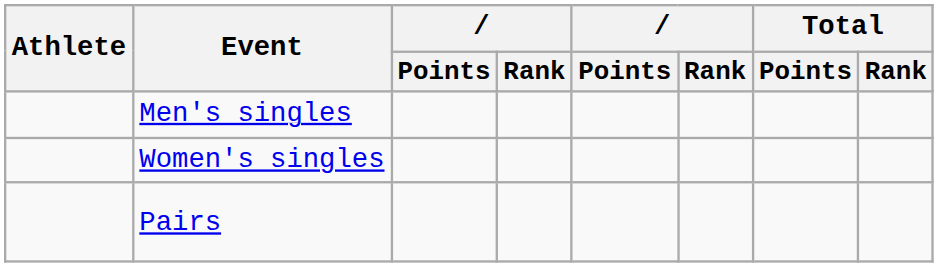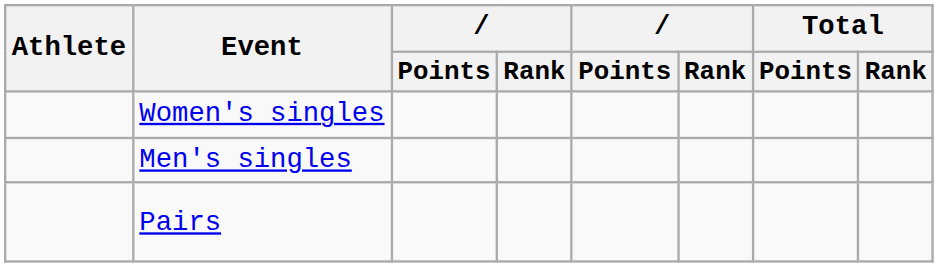rows swapped: Men's singles <-> Women's singles
